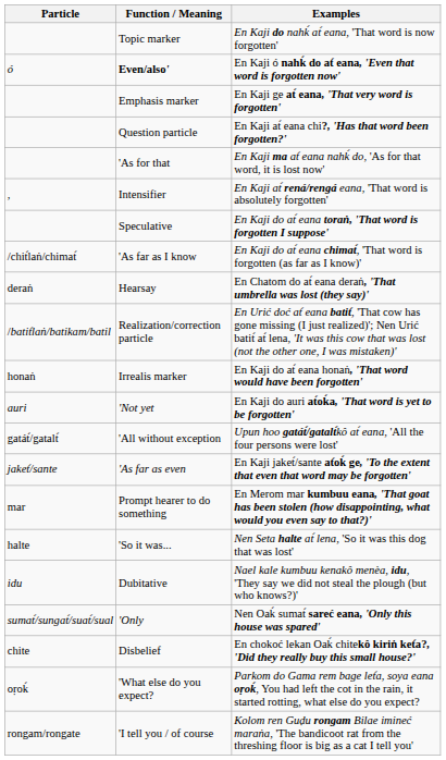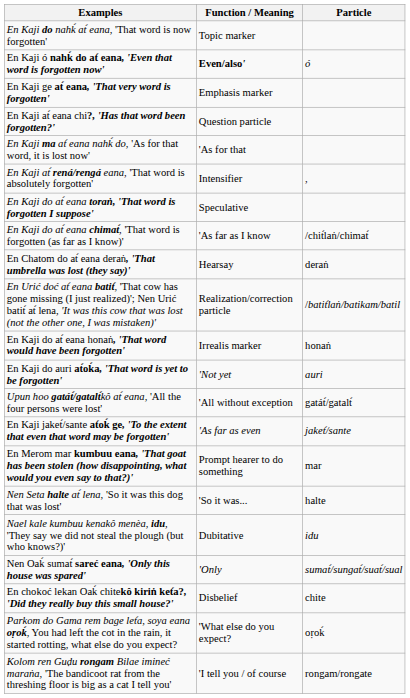columns swapped: Particle <-> Examples
